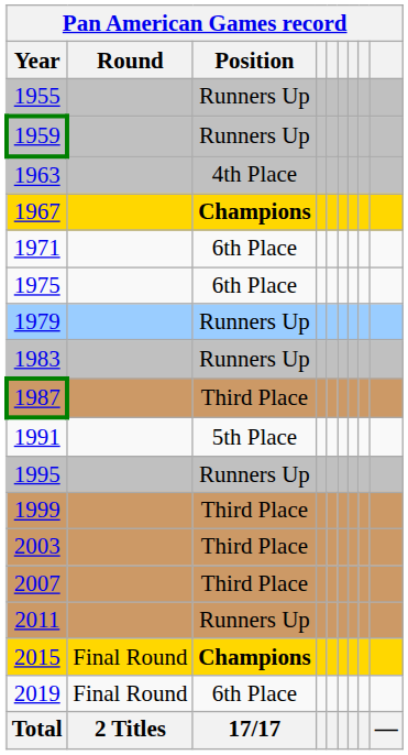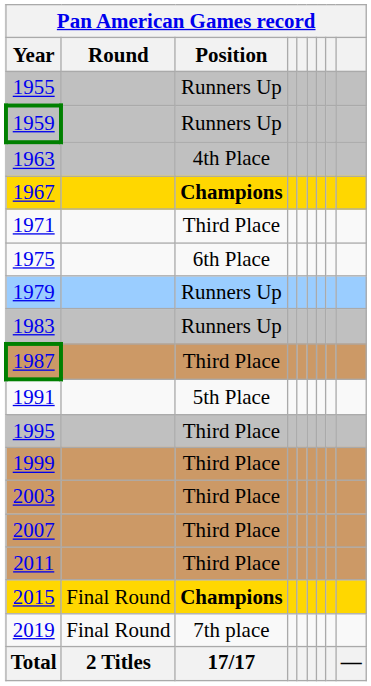1971 | Position: 6th Place -> Third Place
1995 | Position: Runners Up -> Third Place
2011 | Position: Runners Up -> Third Place
2019 | Position: 6th Place -> 7th place
